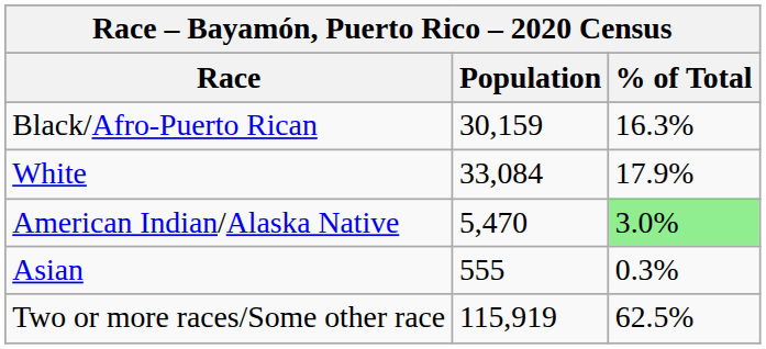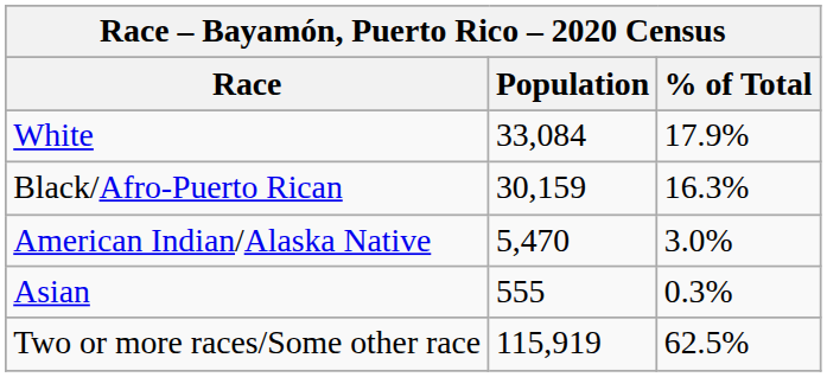rows swapped: White <-> Black/Afro-Puerto Rican
American Indian/Alaska Native | % of Total: lightgreen background -> no background
